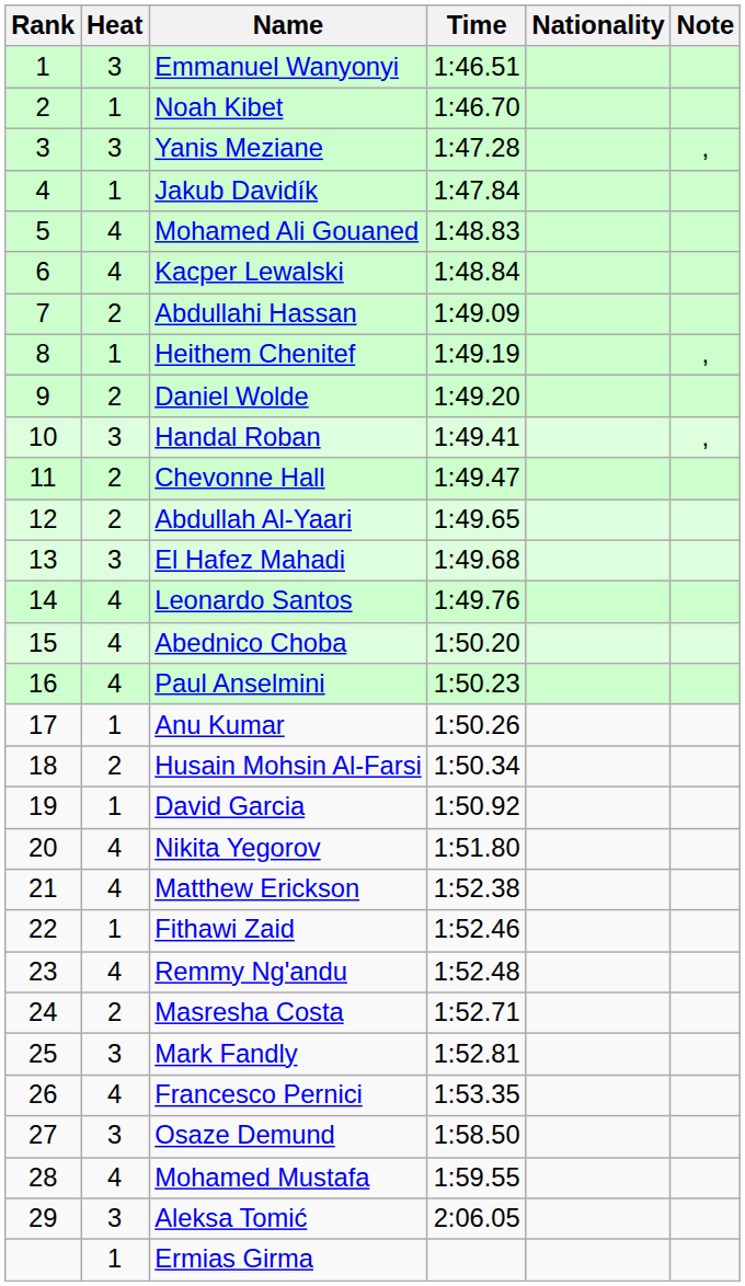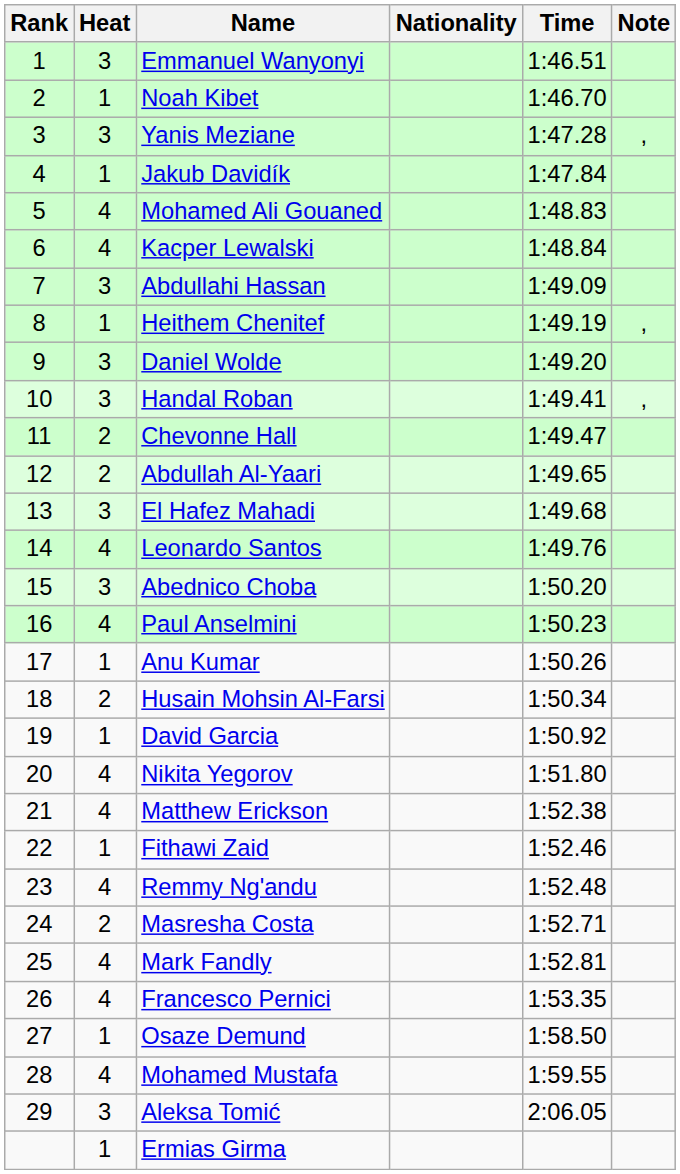columns swapped: Nationality <-> Time
Abdullahi Hassan | Heat: 2 -> 3
Daniel Wolde | Heat: 2 -> 3
Abednico Choba | Heat: 4 -> 3
Mark Fandly | Heat: 3 -> 4
Osaze Demund | Heat: 3 -> 1
